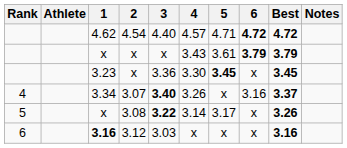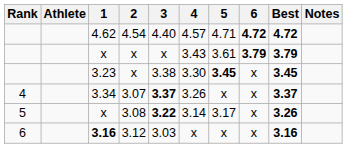3.23 | 3: 3.36 -> 3.38
3.34 | 3: 3.40 -> 3.37
3.34 | 6: 3.16 -> x
